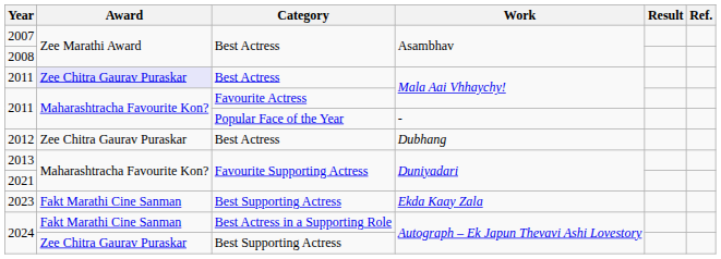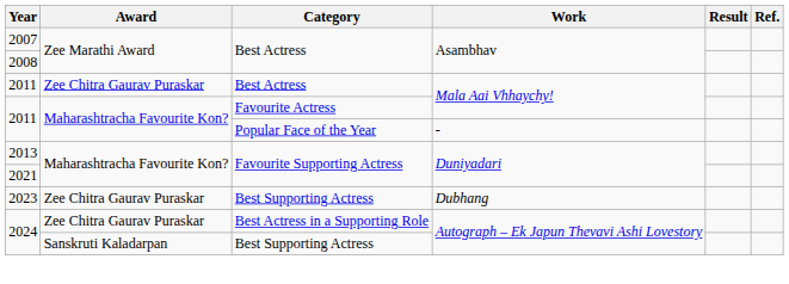2011 / Best Actress | Award: lavender background -> no background
- row: 2012 | Zee Chitra Gaurav Puraskar | Best Actress | Dubhang
2023 | Award: Fakt Marathi Cine Sanman -> Zee Chitra Gaurav Puraskar
2023 | Work: Ekda Kaay Zala -> Dubhang
2024 / Best Actress in a Supporting Role | Award: Fakt Marathi Cine Sanman -> Zee Chitra Gaurav Puraskar
2024 / Best Supporting Actress | Award: Zee Chitra Gaurav Puraskar -> Sanskruti Kaladarpan
